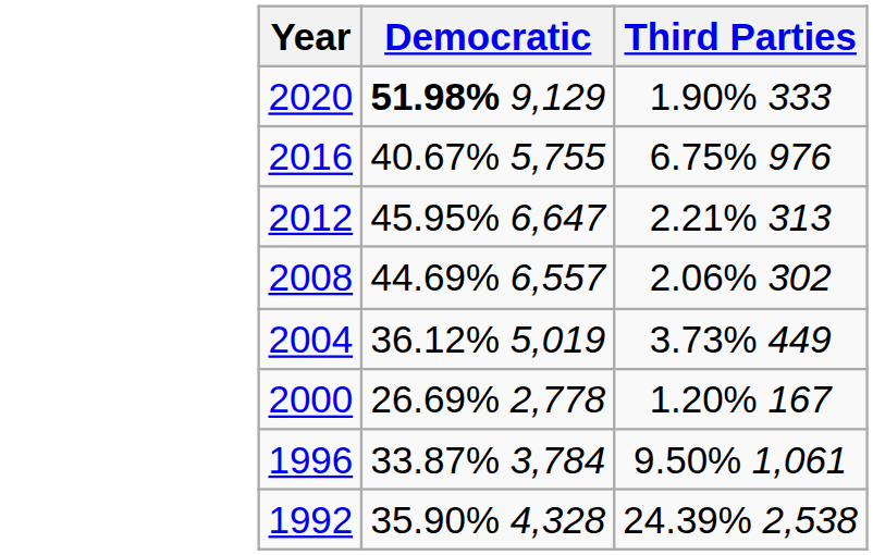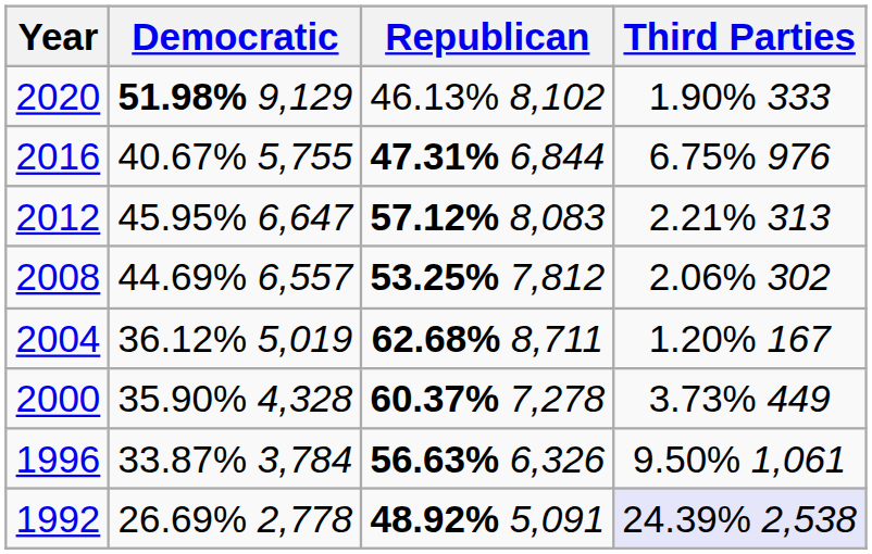+ column: Republican | 46.13% 8,102 | 47.31% 6,844 | 57.12% 8,083 | 53.25% 7,812 | 62.68% 8,711 | 60.37% 7,278 | 56.63% 6,326 | 48.92% 5,091
2004 | Third Parties: 3.73% 449 -> 1.20% 167
2000 | Democratic: 26.69% 2,778 -> 35.90% 4,328
2000 | Third Parties: 1.20% 167 -> 3.73% 449
1992 | Democratic: 35.90% 4,328 -> 26.69% 2,778
1992 | Third Parties: no background -> lavender background
